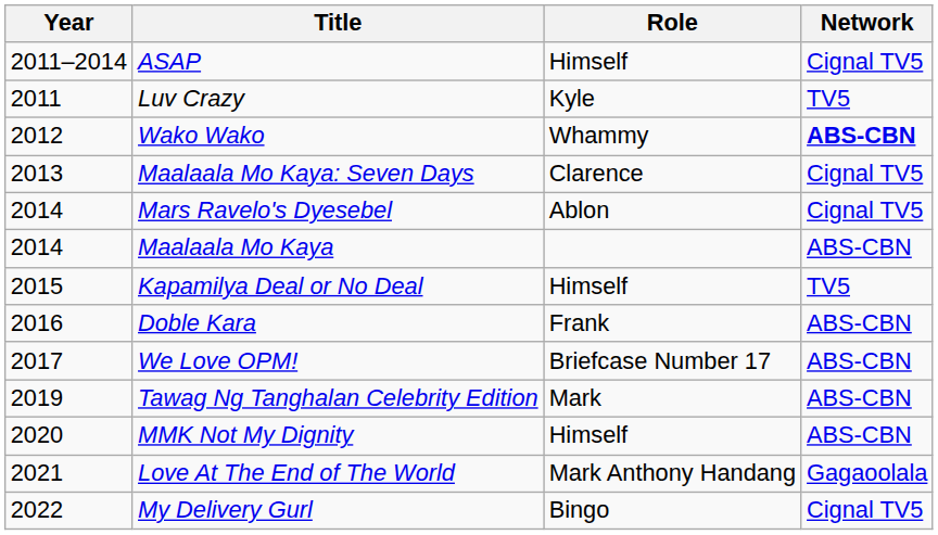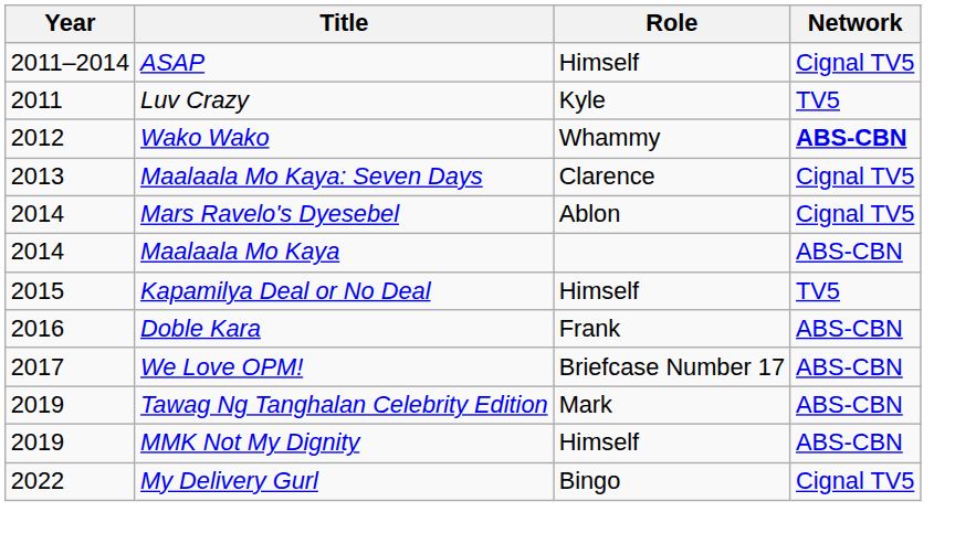MMK Not My Dignity | Year: 2020 -> 2019
- row: 2021 | Love At The End of The World | Mark Anthony Handang | Gagaoolala
